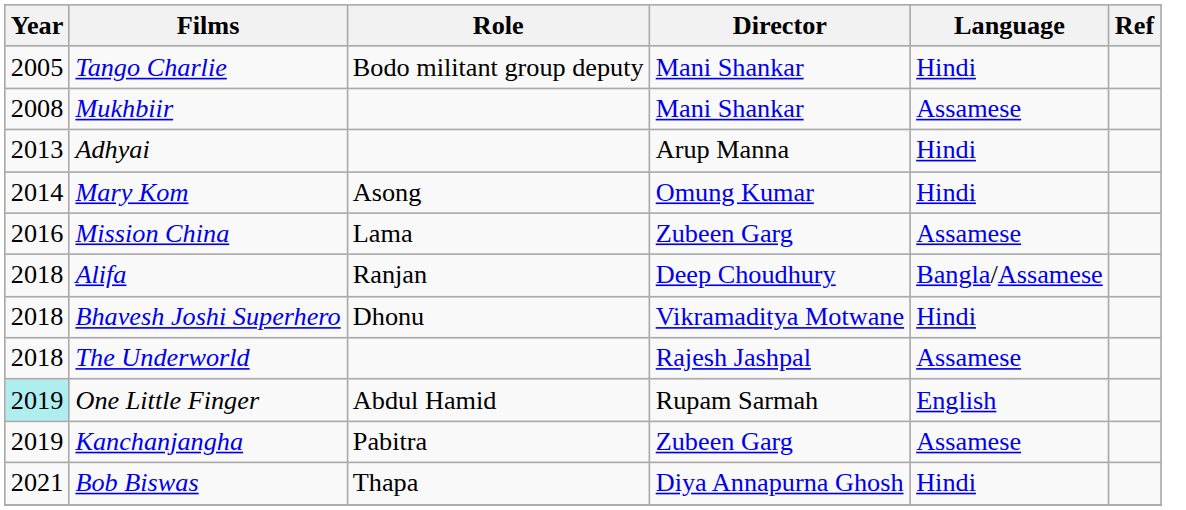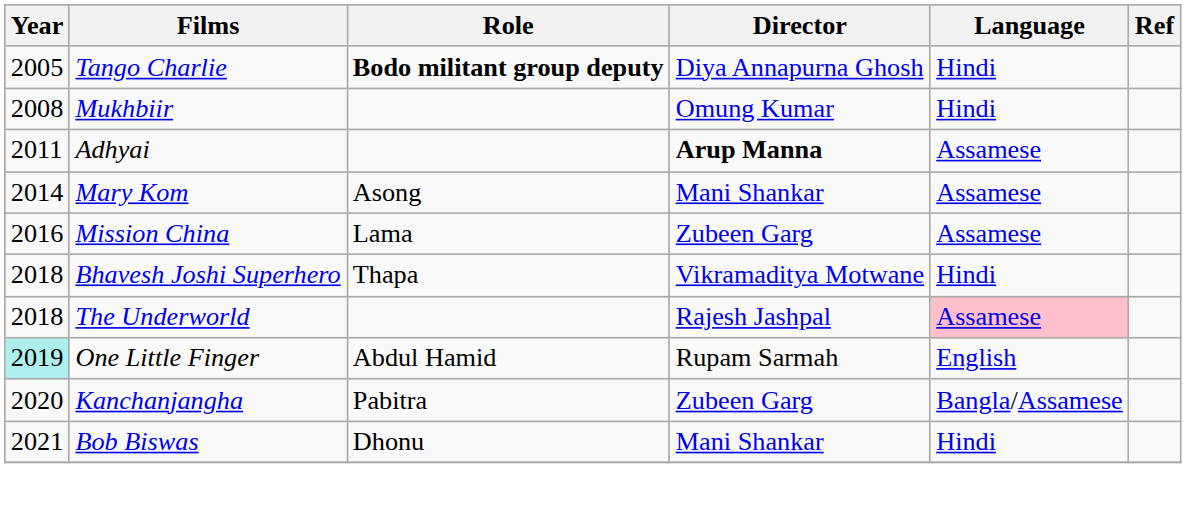Tango Charlie | Role: normal -> bold
Tango Charlie | Director: Mani Shankar -> Diya Annapurna Ghosh
Mukhbiir | Director: Mani Shankar -> Omung Kumar
Mukhbiir | Language: Assamese -> Hindi
Adhyai | Year: 2013 -> 2011
Adhyai | Director: normal -> bold
Adhyai | Language: Hindi -> Assamese
Mary Kom | Director: Omung Kumar -> Mani Shankar
Mary Kom | Language: Hindi -> Assamese
- row: 2018 | Alifa | Ranjan | Deep Choudhury | Bangla/Assamese
Bhavesh Joshi Superhero | Role: Dhonu -> Thapa
The Underworld | Language: no background -> pink background
Kanchanjangha | Year: 2019 -> 2020
Kanchanjangha | Language: Assamese -> Bangla/Assamese
Bob Biswas | Role: Thapa -> Dhonu
Bob Biswas | Director: Diya Annapurna Ghosh -> Mani Shankar
